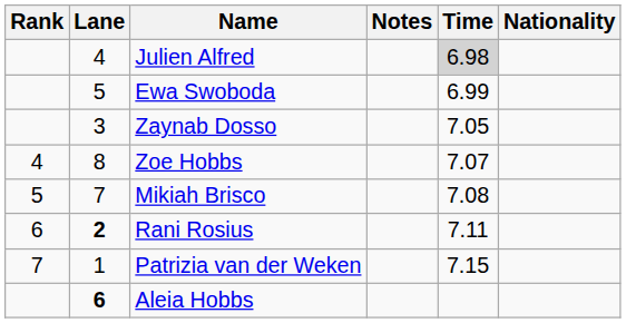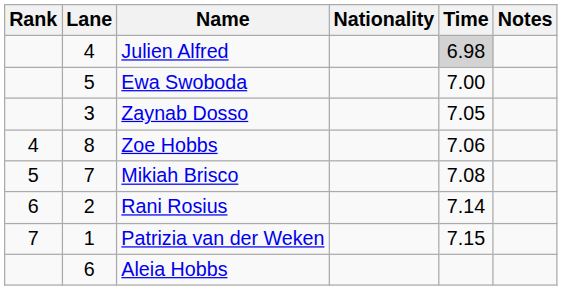columns swapped: Nationality <-> Notes
Ewa Swoboda | Time: 6.99 -> 7.00
Zoe Hobbs | Time: 7.07 -> 7.06
Rani Rosius | Lane: bold -> normal
Rani Rosius | Time: 7.11 -> 7.14
Aleia Hobbs | Lane: bold -> normal
